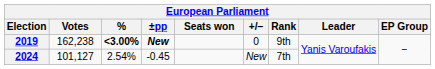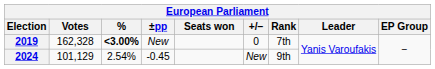2019 | Votes: 162,238 -> 162,328
2019 | ±pp: bold -> normal
2019 | Rank: 9th -> 7th
2024 | Votes: 101,127 -> 101,129
2024 | Rank: 7th -> 9th
